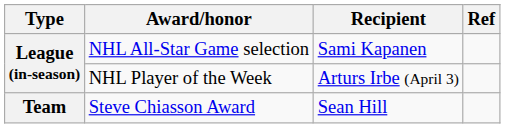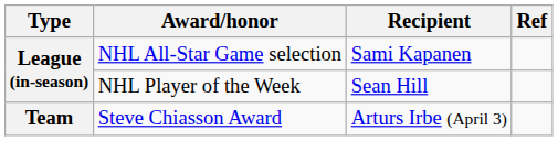NHL Player of the Week | Recipient: Arturs Irbe (April 3) -> Sean Hill
Steve Chiasson Award | Recipient: Sean Hill -> Arturs Irbe (April 3)
